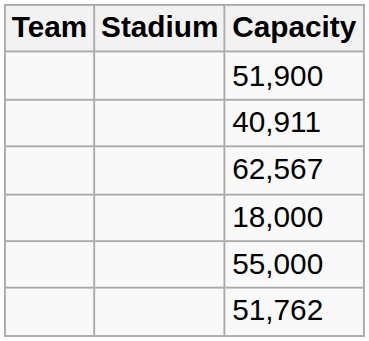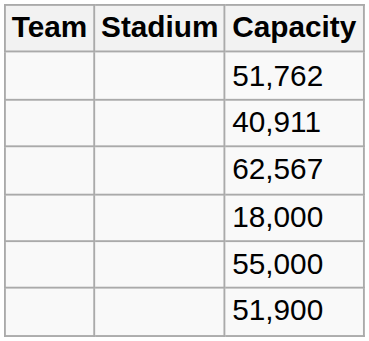rows swapped: 51,762 <-> 51,900
